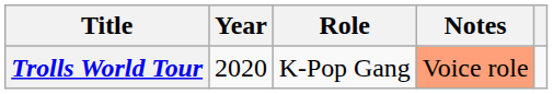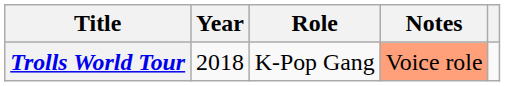Trolls World Tour | Year: 2020 -> 2018
